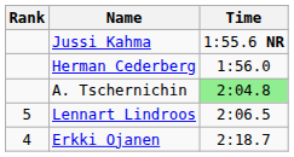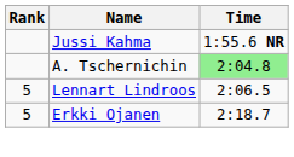- row: Herman Cederberg | 1:56.0
Erkki Ojanen | Rank: 4 -> 5
